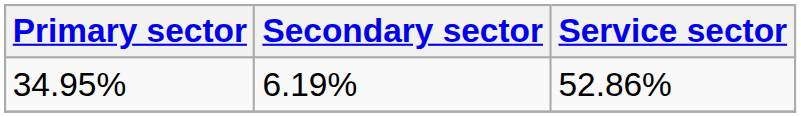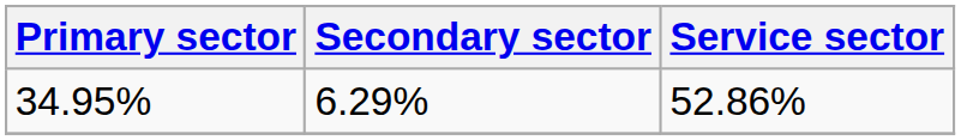34.95% | Secondary sector: 6.19% -> 6.29%
